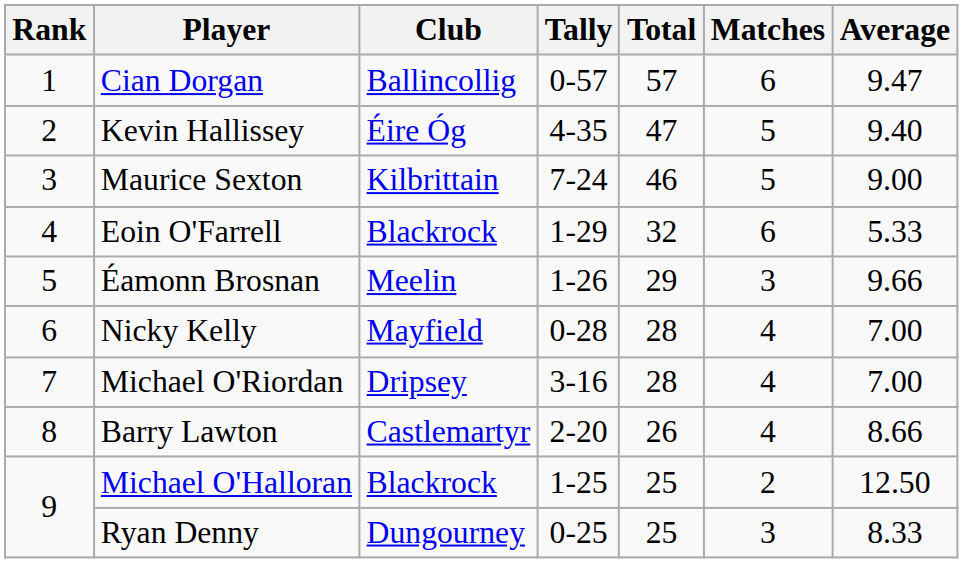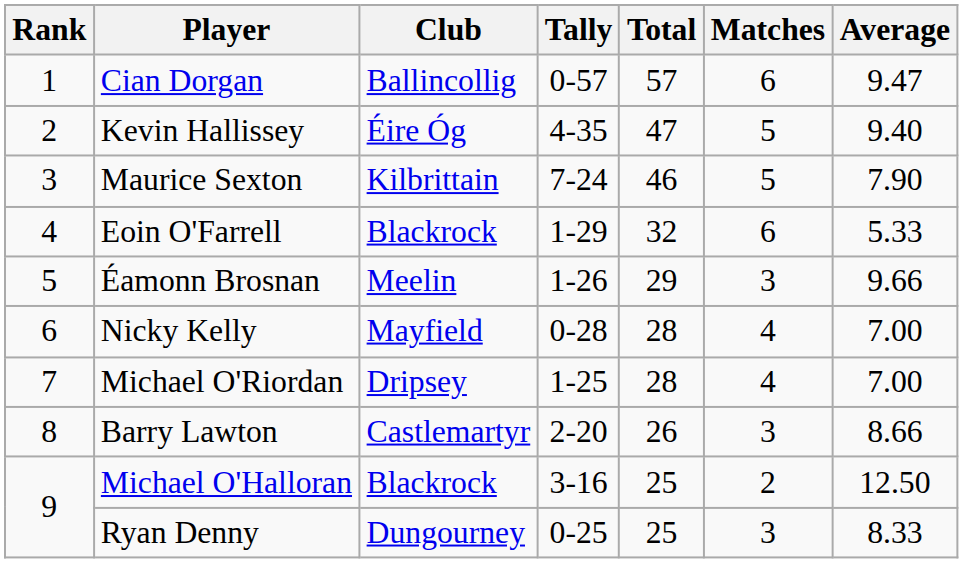Maurice Sexton | Average: 9.00 -> 7.90
Michael O'Riordan | Tally: 3-16 -> 1-25
Barry Lawton | Matches: 4 -> 3
Michael O'Halloran | Tally: 1-25 -> 3-16
